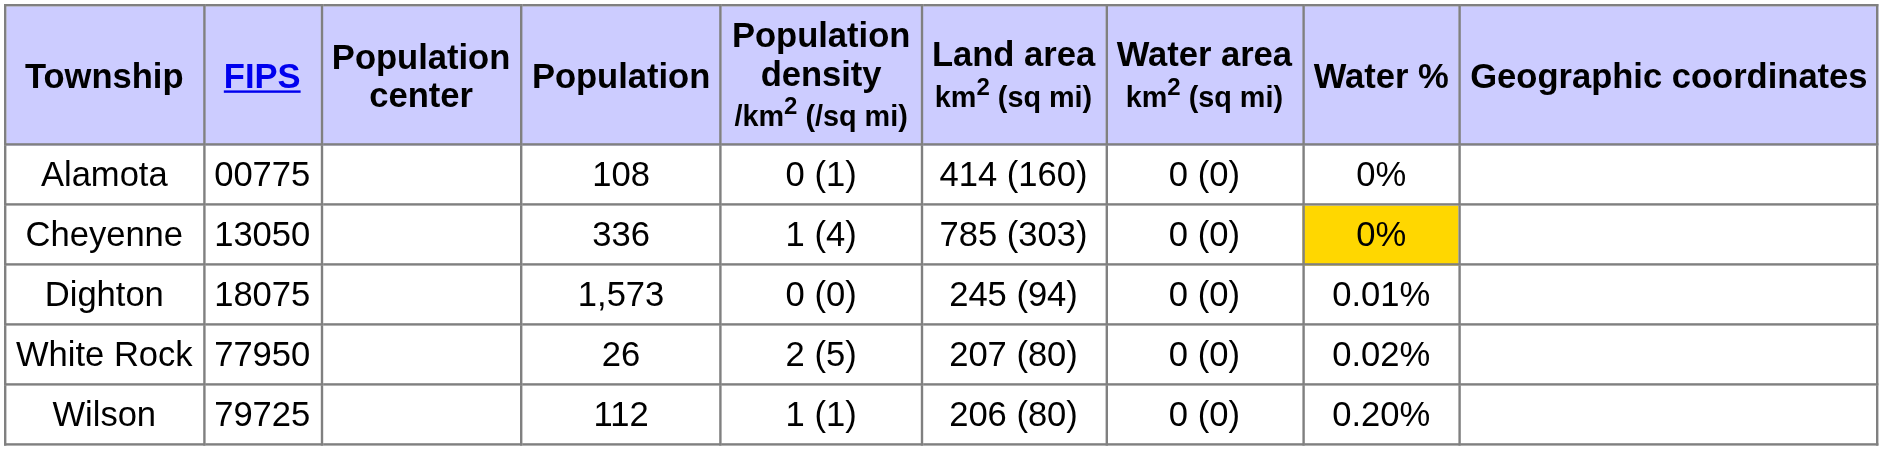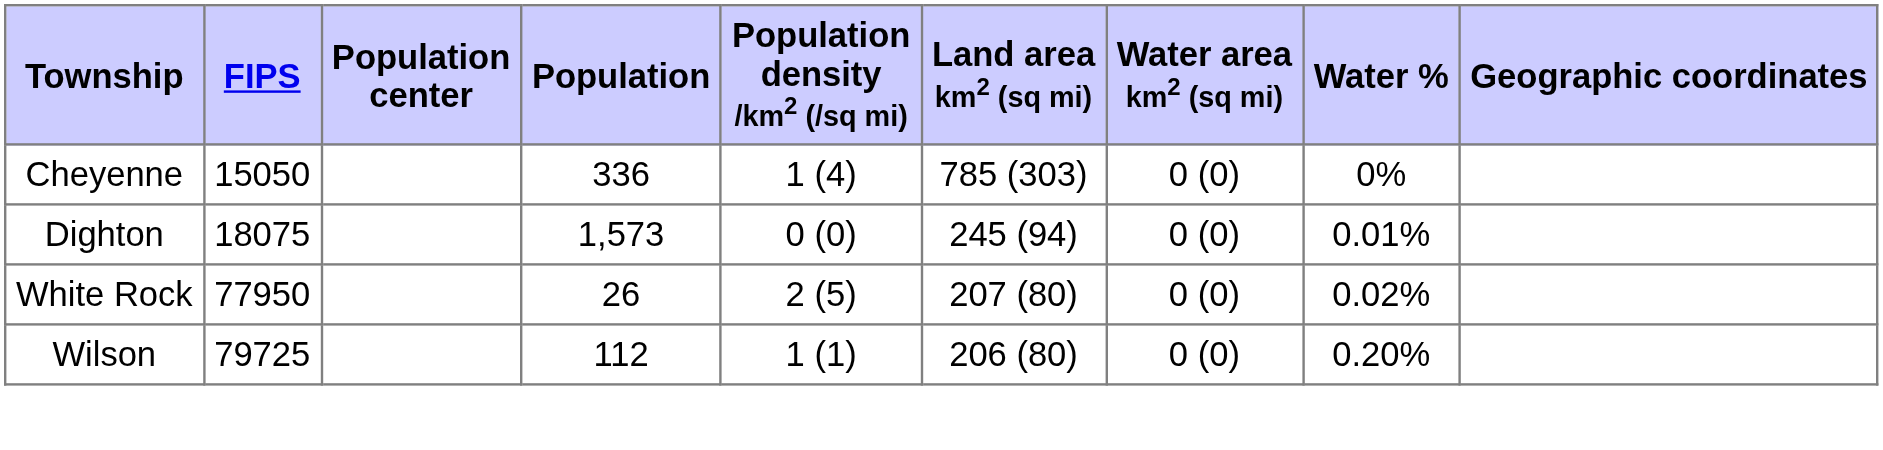- row: Alamota | 00775 | 108 | 0 (1) | 414 (160) | 0 (0) | 0%
Cheyenne | FIPS: 13050 -> 15050
Cheyenne | Water %: gold background -> no background
